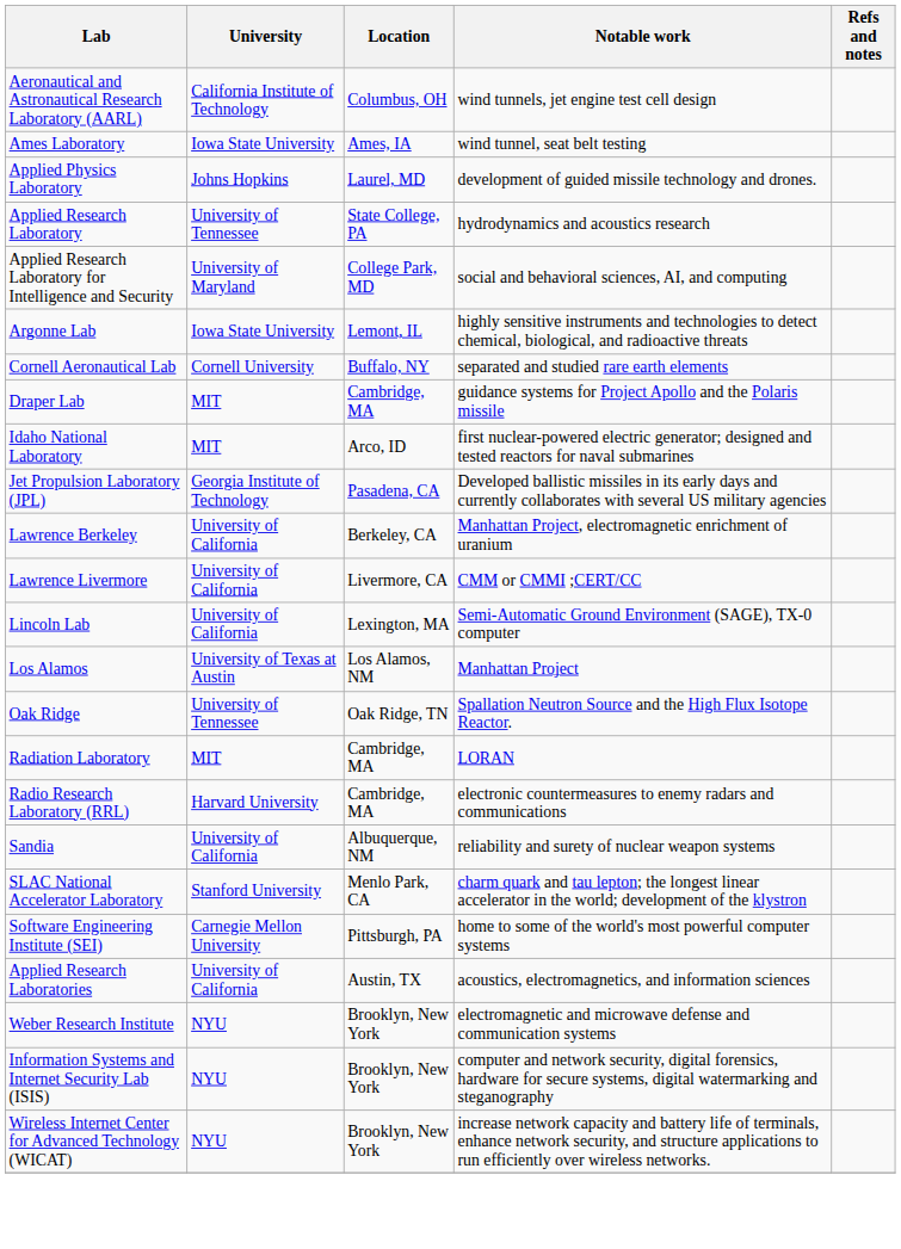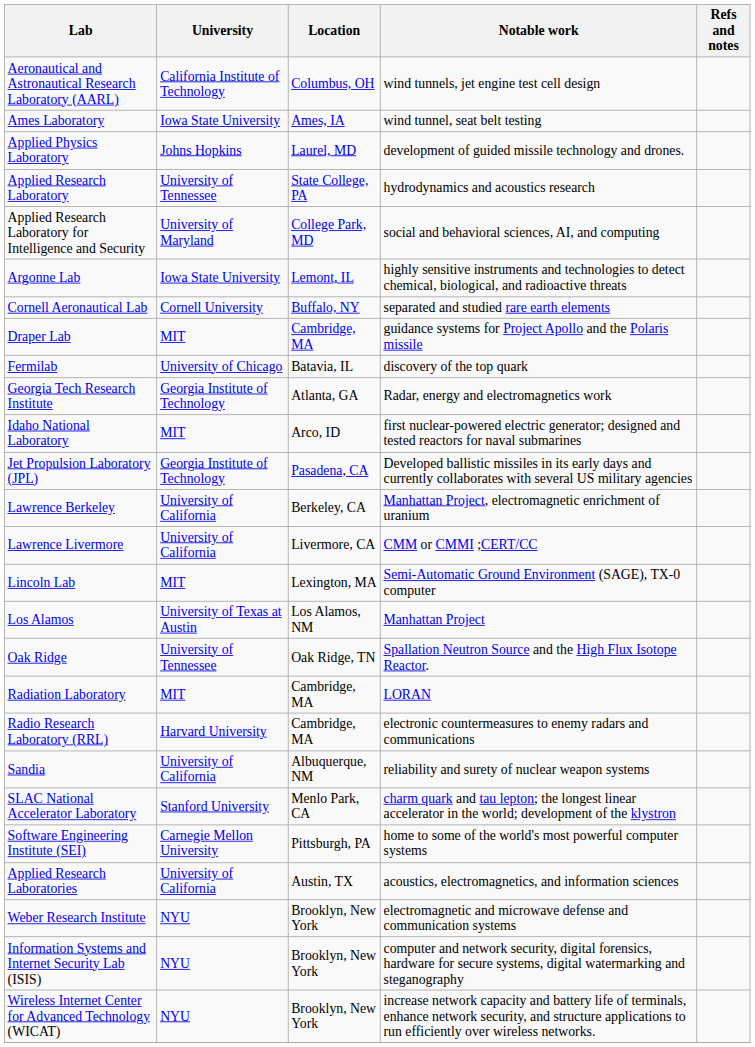+ row: Fermilab | University of Chicago | Batavia, IL | discovery of the top quark
+ row: Georgia Tech Research Institute | Georgia Institute of Technology | Atlanta, GA | Radar, energy and electromagnetics work
Lincoln Lab | University: University of California -> MIT
